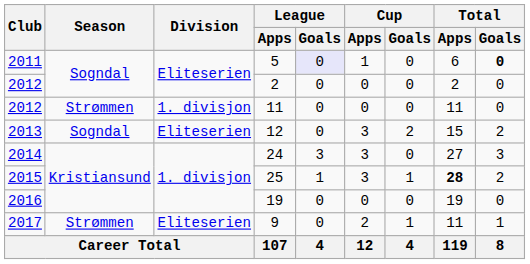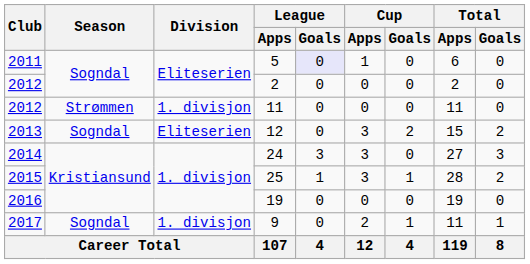5 | Total / Goals: bold -> normal
25 | Total / Apps: bold -> normal
9 | Season: Strømmen -> Sogndal
9 | Division: Eliteserien -> 1. divisjon
